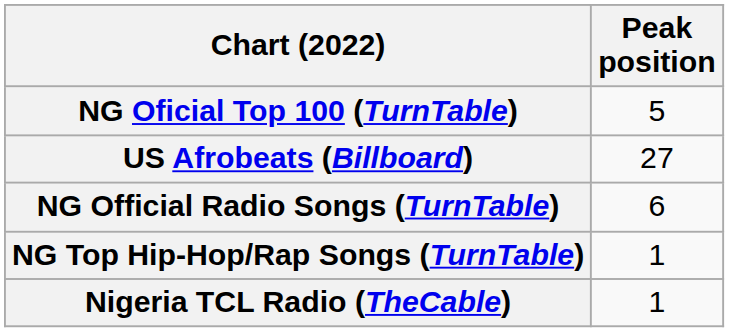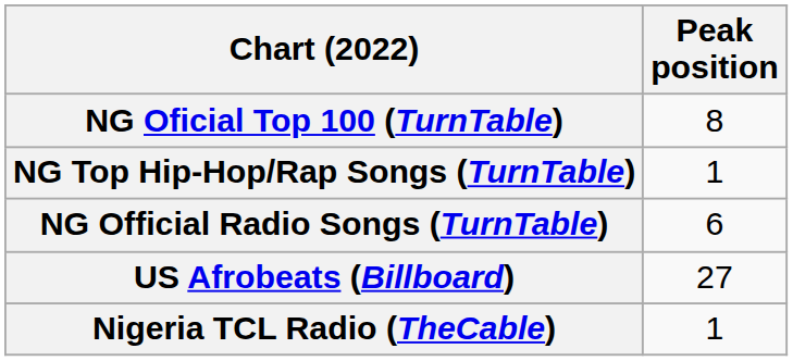NG Oficial Top 100 (TurnTable) | Peak position: 5 -> 8
rows swapped: NG Top Hip-Hop/Rap Songs (TurnTable) <-> US Afrobeats (Billboard)
